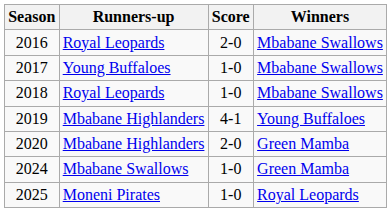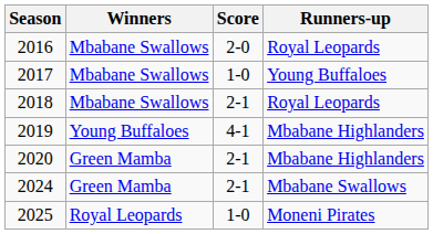columns swapped: Winners <-> Runners-up
2018 | Score: 1-0 -> 2-1
2020 | Score: 2-0 -> 2-1
2024 | Score: 1-0 -> 2-1
